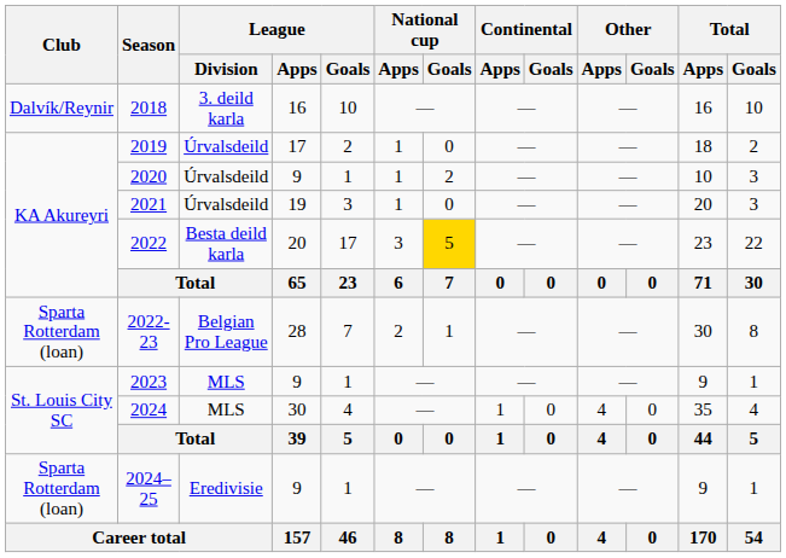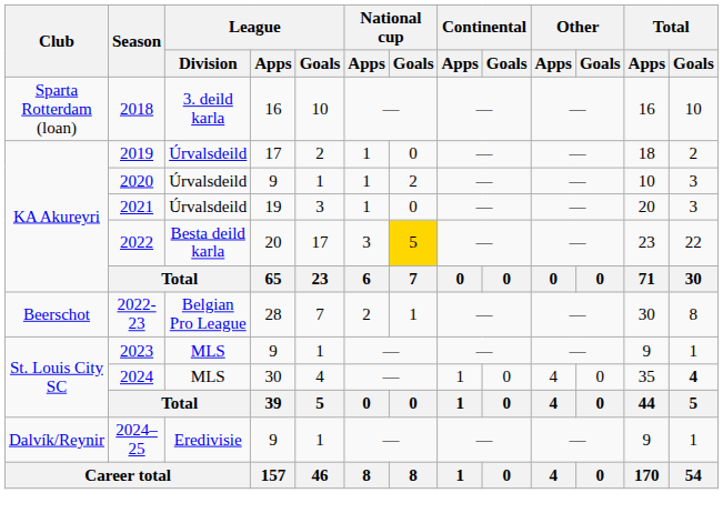2018 | Club: Dalvík/Reynir -> Sparta Rotterdam (loan)
2022-23 | Club: Sparta Rotterdam (loan) -> Beerschot
2024 | Total / Goals: normal -> bold
2024–25 | Club: Sparta Rotterdam (loan) -> Dalvík/Reynir
